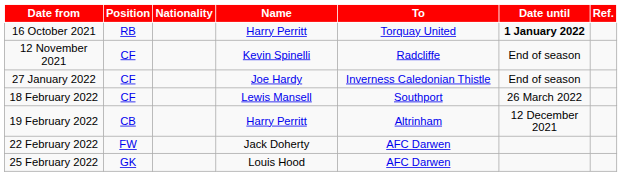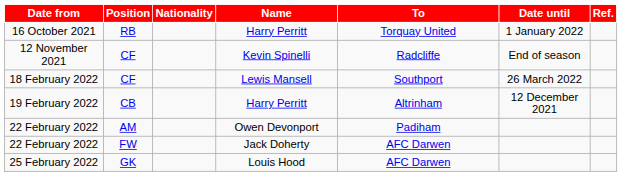16 October 2021 | Date until: bold -> normal
- row: 27 January 2022 | CF | Joe Hardy | Inverness Caledonian Thistle | End of season
+ row: 22 February 2022 | AM | Owen Devonport | Padiham
